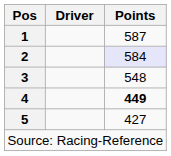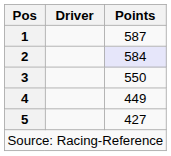3 | Points: 548 -> 550
4 | Points: bold -> normal
